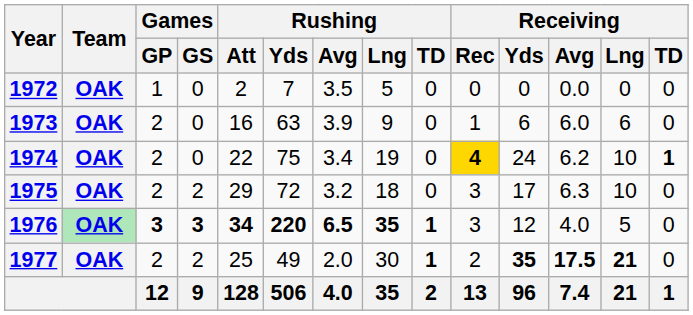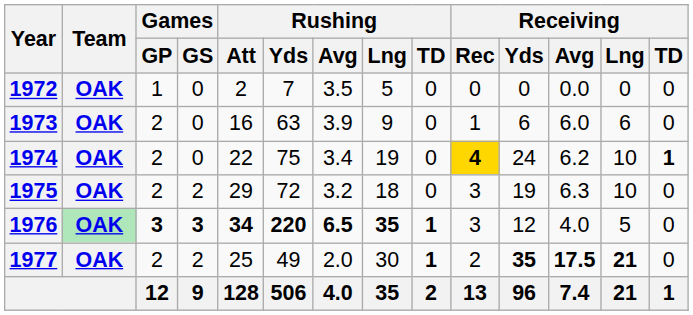1975 | Receiving / Yds: 17 -> 19
